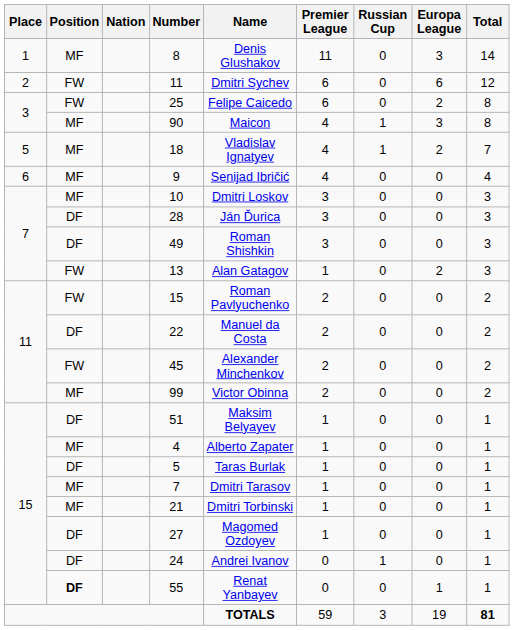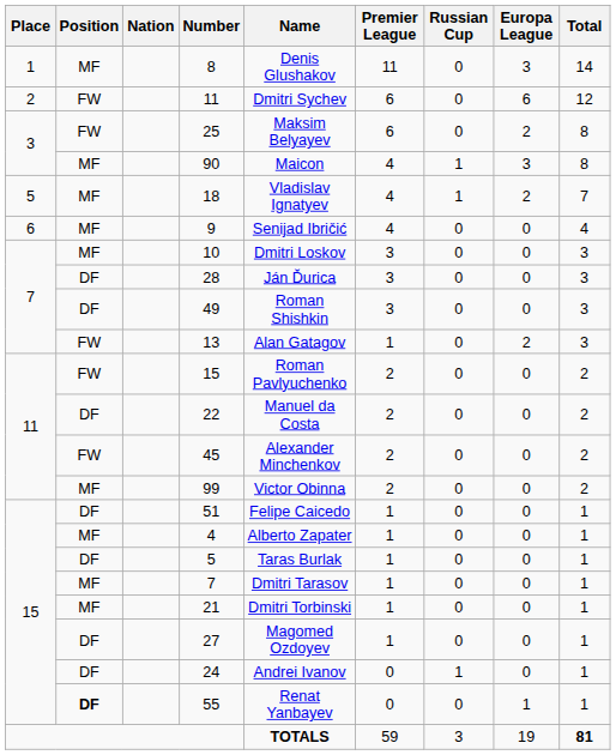25 | Name: Felipe Caicedo -> Maksim Belyayev
51 | Name: Maksim Belyayev -> Felipe Caicedo
